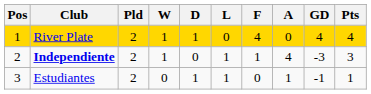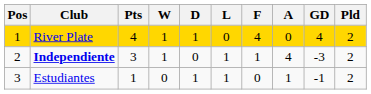columns swapped: Pld <-> Pts
